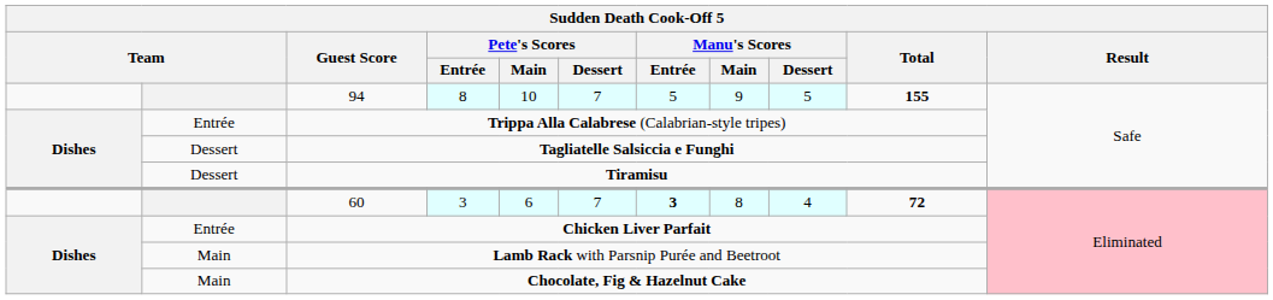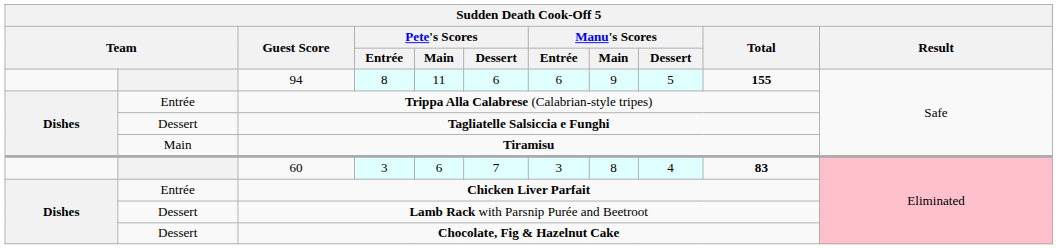94 | Pete's Scores / Main: 10 -> 11
94 | Pete's Scores / Dessert: 7 -> 6
94 | Manu's Scores / Entrée: 5 -> 6
Tiramisu | column 2: Dessert -> Main
60 | Manu's Scores / Entrée: bold -> normal
60 | Total: 72 -> 83
Lamb Rack with Parsnip Purée and Beetroot | column 2: Main -> Dessert
Chocolate, Fig & Hazelnut Cake | column 2: Main -> Dessert
